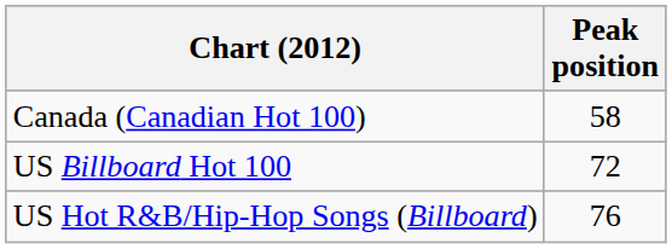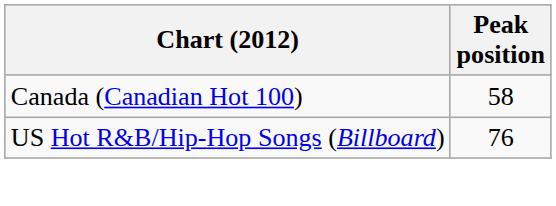- row: US Billboard Hot 100 | 72
